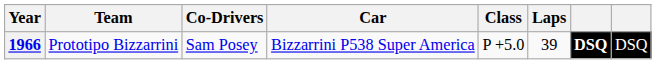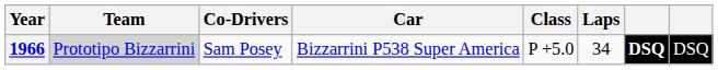1966 | Team: no background -> lightgrey background
1966 | Laps: 39 -> 34
